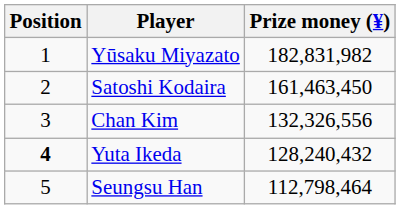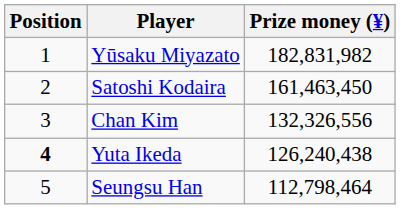Yuta Ikeda | Prize money (¥): 128,240,432 -> 126,240,438
